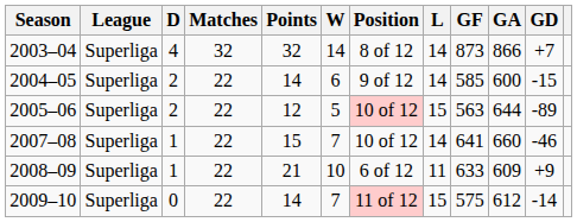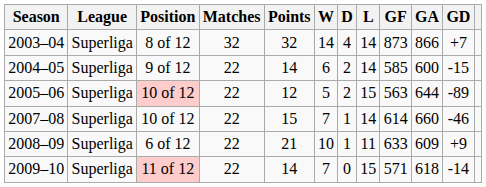columns swapped: Position <-> D
2007–08 | GF: 641 -> 614
2009–10 | GF: 575 -> 571
2009–10 | GA: 612 -> 618
